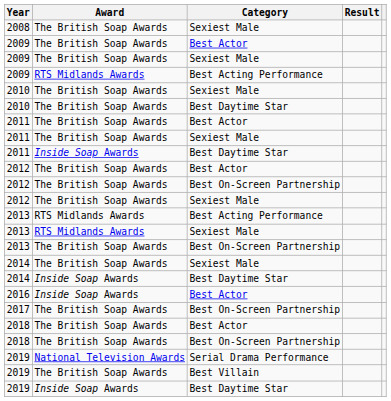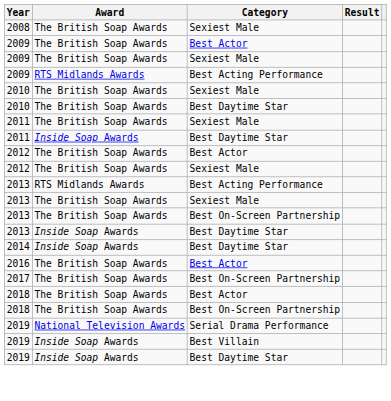- row: 2011 | The British Soap Awards | Best Actor
- row: 2012 | The British Soap Awards | Best On-Screen Partnership
2013 / Sexiest Male | Award: RTS Midlands Awards -> The British Soap Awards
+ row: 2013 | Inside Soap Awards | Best Daytime Star
- row: 2014 | The British Soap Awards | Sexiest Male
2016 | Award: Inside Soap Awards -> The British Soap Awards
2019 / Best Villain | Award: The British Soap Awards -> Inside Soap Awards
